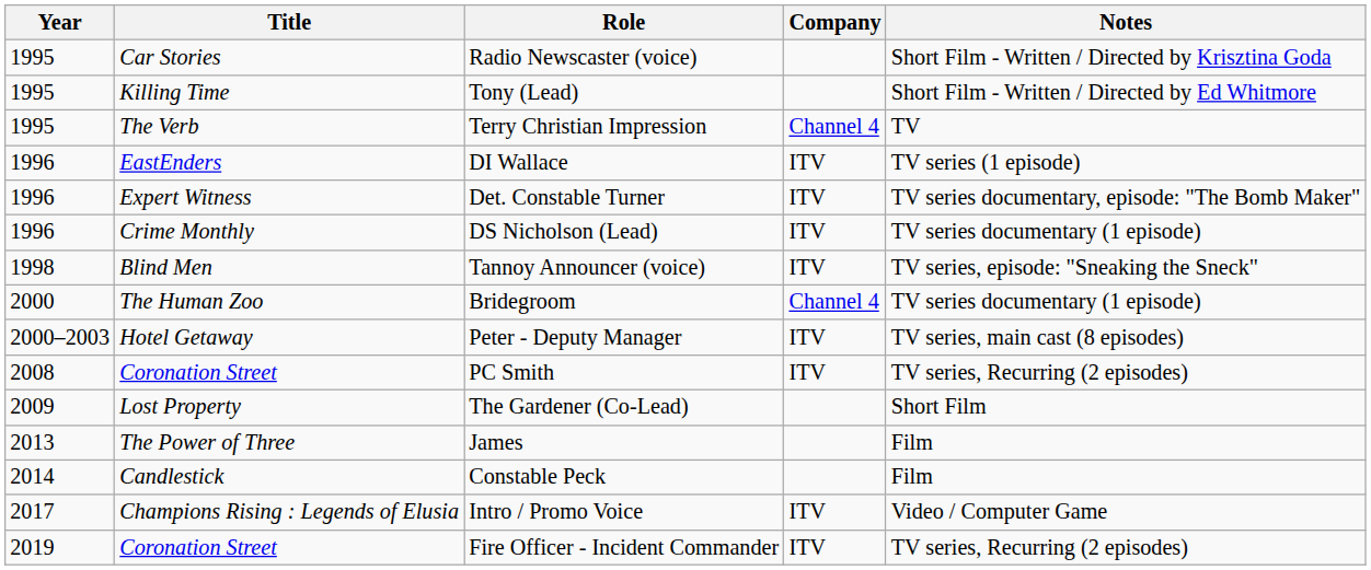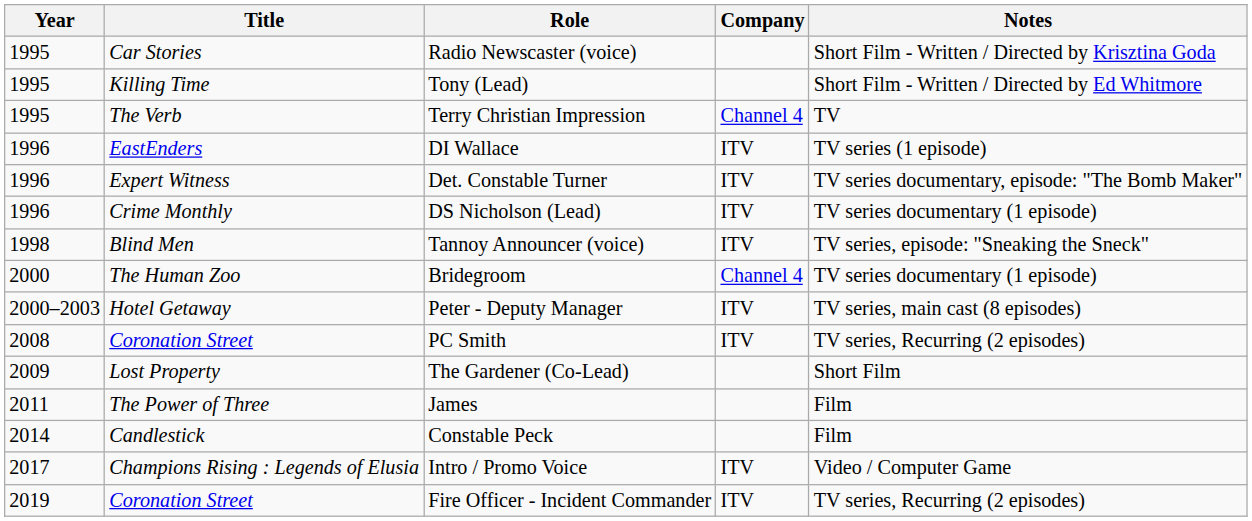James | Year: 2013 -> 2011
